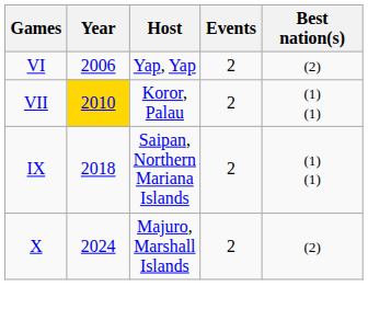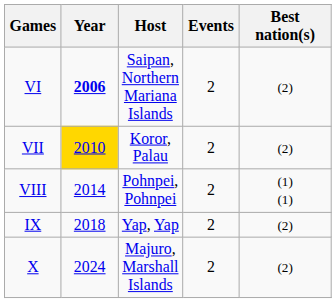VI | Year: normal -> bold
VI | Host: Yap, Yap -> Saipan, Northern Mariana Islands
VII | Best nation(s): (1) (1) -> (2)
+ row: VIII | 2014 | Pohnpei, Pohnpei | 2 | (1) (1)
IX | Host: Saipan, Northern Mariana Islands -> Yap, Yap
IX | Best nation(s): (1) (1) -> (2)
